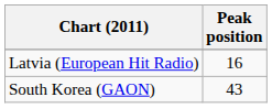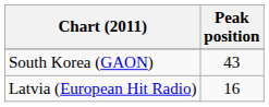rows swapped: Latvia (European Hit Radio) <-> South Korea (GAON)
